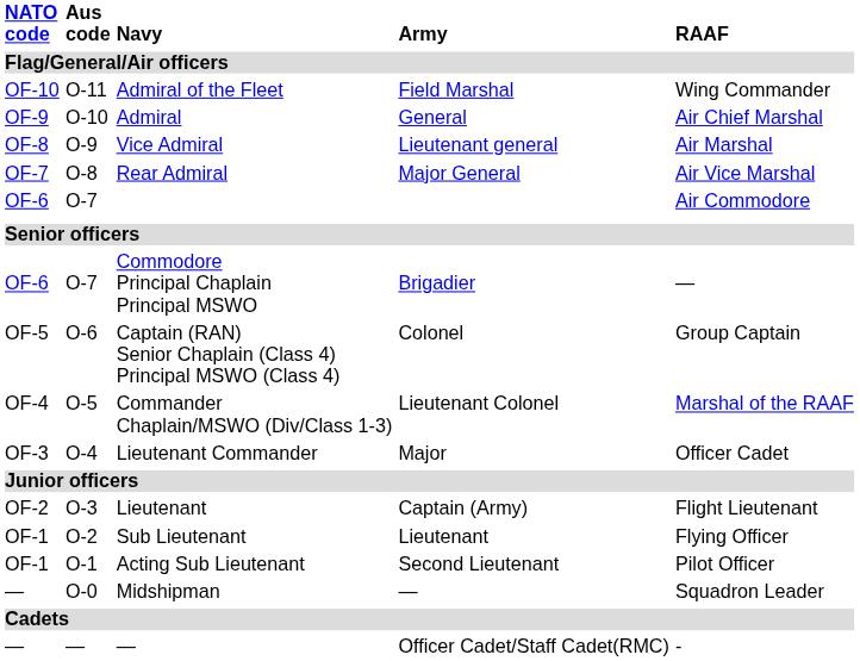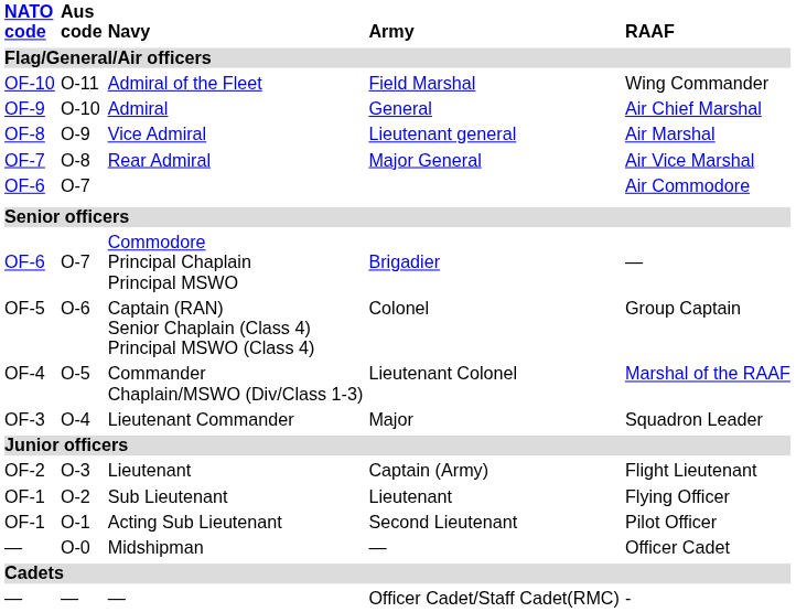Lieutenant Commander | RAAF: Officer Cadet -> Squadron Leader
Midshipman | RAAF: Squadron Leader -> Officer Cadet
